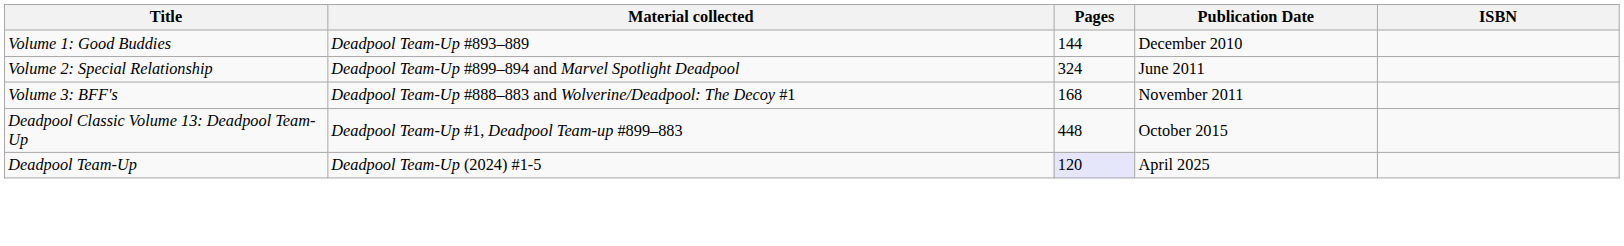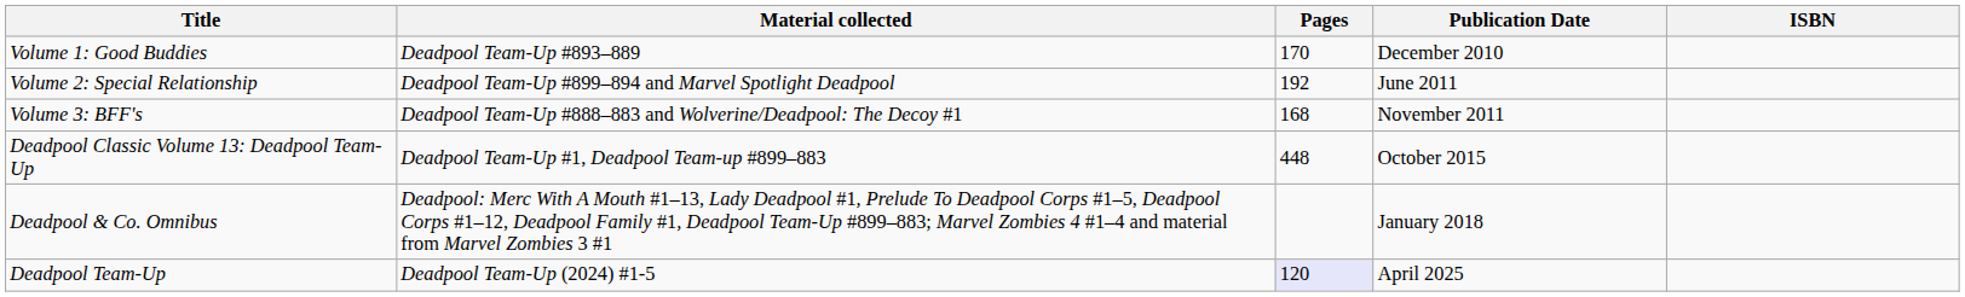Volume 1: Good Buddies | Pages: 144 -> 170
Volume 2: Special Relationship | Pages: 324 -> 192
+ row: Deadpool & Co. Omnibus | Deadpool: Merc With A Mouth #1–13, Lady Deadpool #1, Prelude To Deadpool Corps #1–5, Deadpool Corps #1–12, Deadpool Family #1, Deadpool Team-Up #899–883; Marvel Zombies 4 #1–4 and material from Marvel Zombies 3 #1 | January 2018
